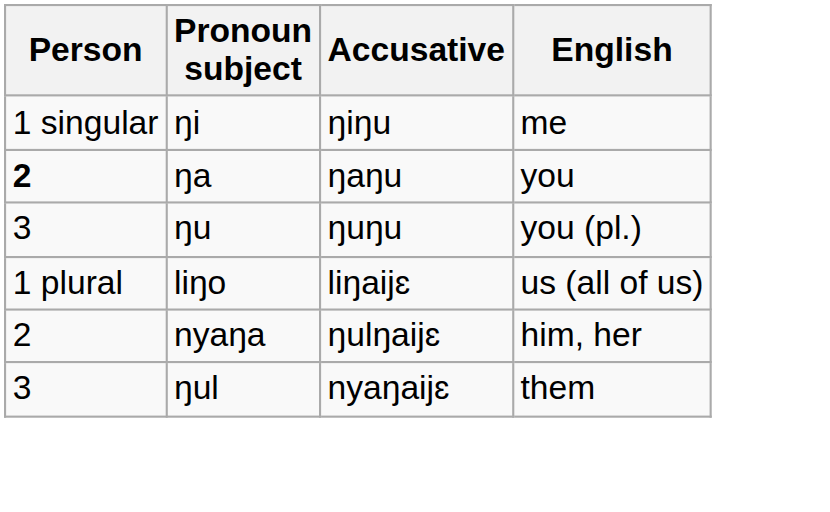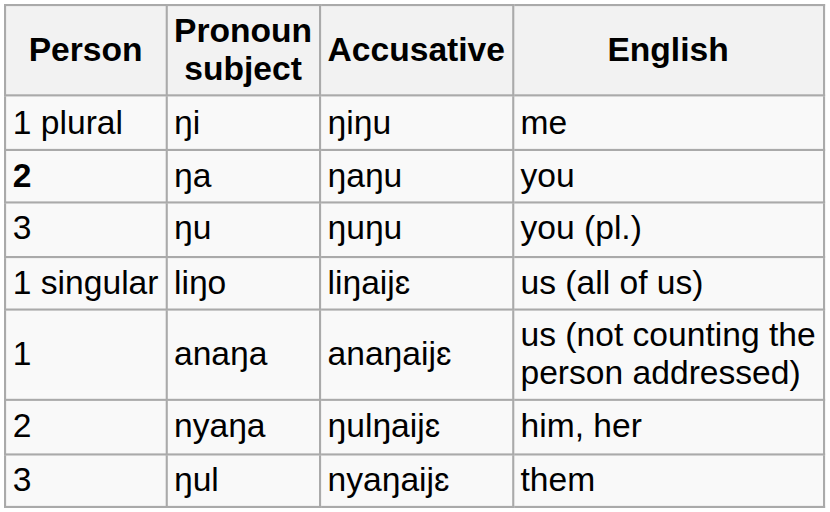ŋi | Person: 1 singular -> 1 plural
liŋo | Person: 1 plural -> 1 singular
+ row: 1 | anaŋa | anaŋaijɛ | us (not counting the person addressed)
